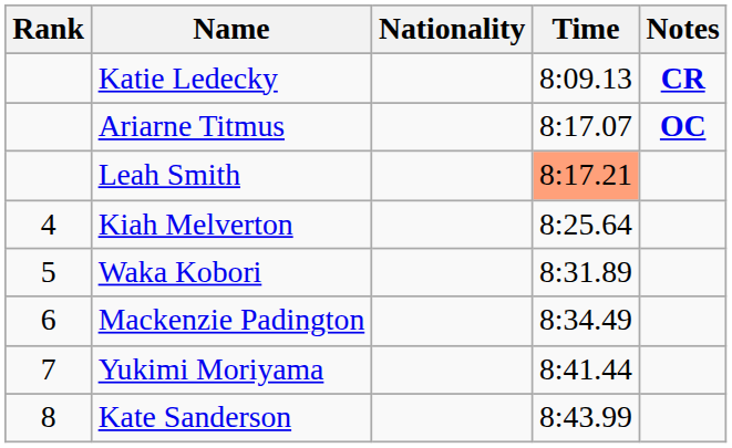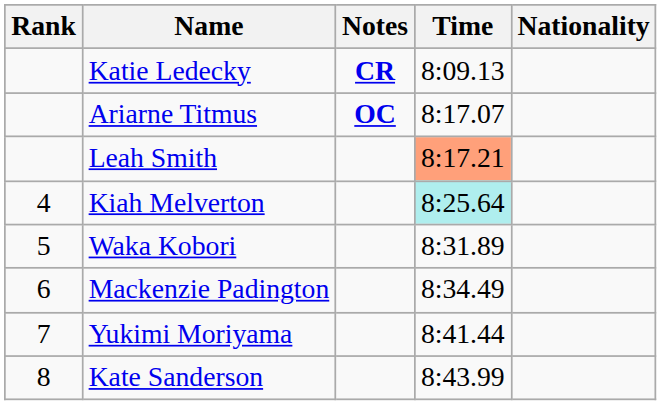columns swapped: Nationality <-> Notes
Kiah Melverton | Time: no background -> paleturquoise background
